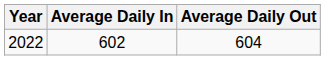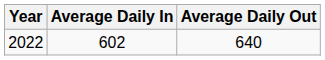2022 | Average Daily Out: 604 -> 640
